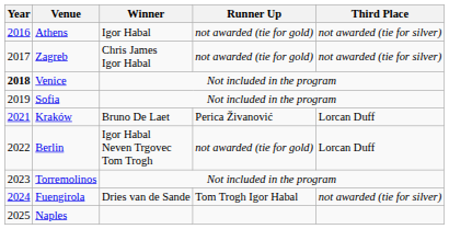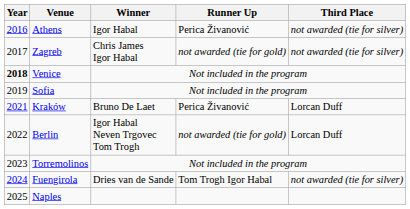Athens | Runner Up: not awarded (tie for gold) -> Perica Živanović
